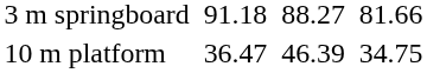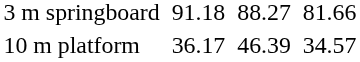10 m platform | column 3: 36.47 -> 36.17
10 m platform | column 7: 34.75 -> 34.57
